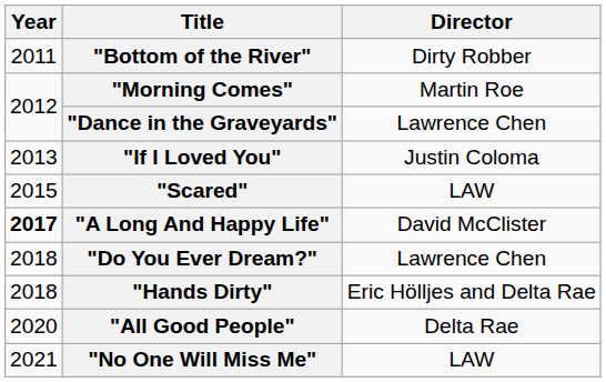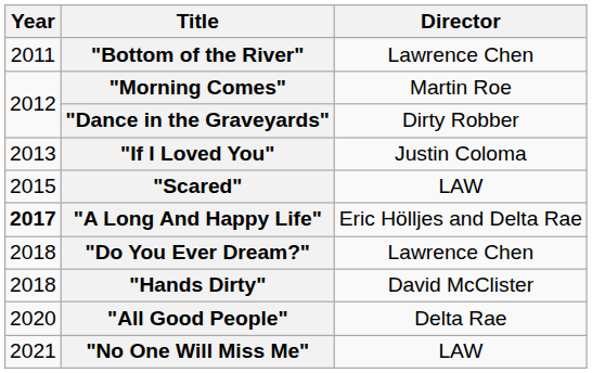"Bottom of the River" | Director: Dirty Robber -> Lawrence Chen
"Dance in the Graveyards" | Director: Lawrence Chen -> Dirty Robber
"A Long And Happy Life" | Director: David McClister -> Eric Hölljes and Delta Rae
"Hands Dirty" | Director: Eric Hölljes and Delta Rae -> David McClister
